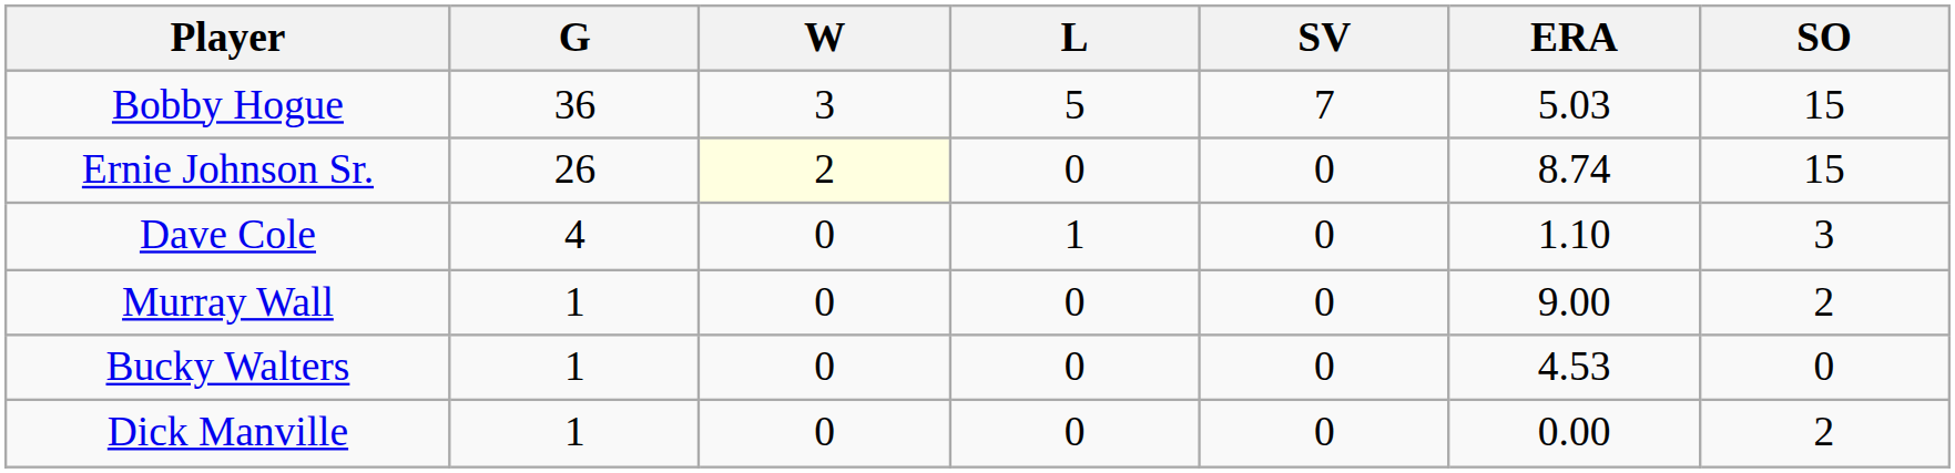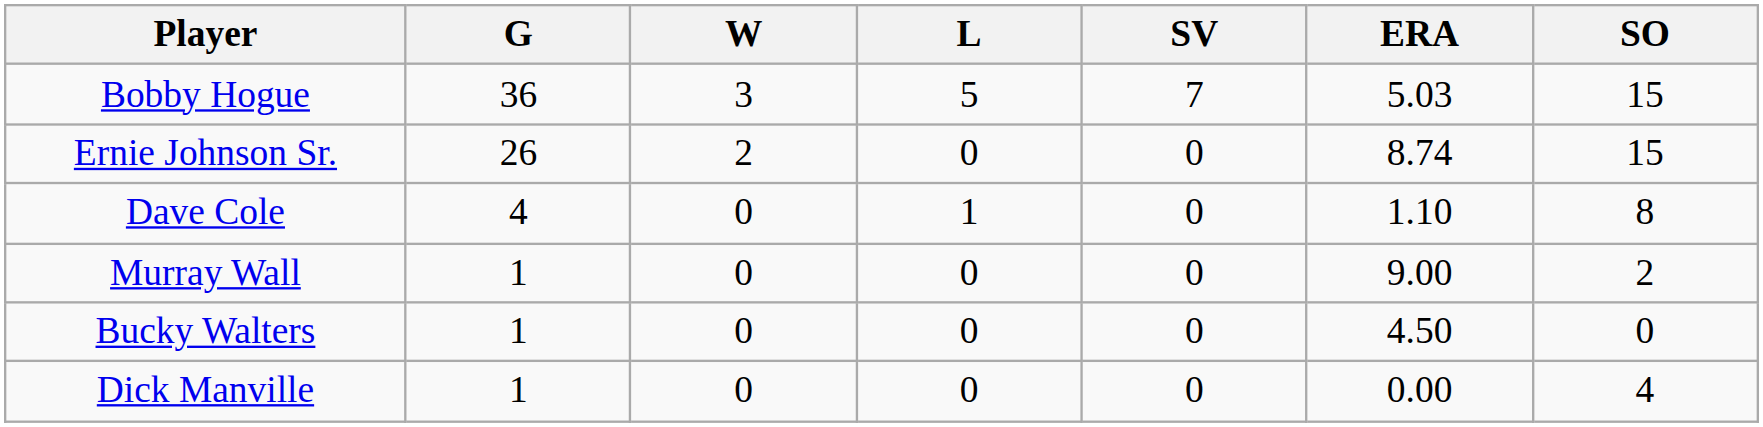Ernie Johnson Sr. | W: lightyellow background -> no background
Dave Cole | SO: 3 -> 8
Bucky Walters | ERA: 4.53 -> 4.50
Dick Manville | SO: 2 -> 4
